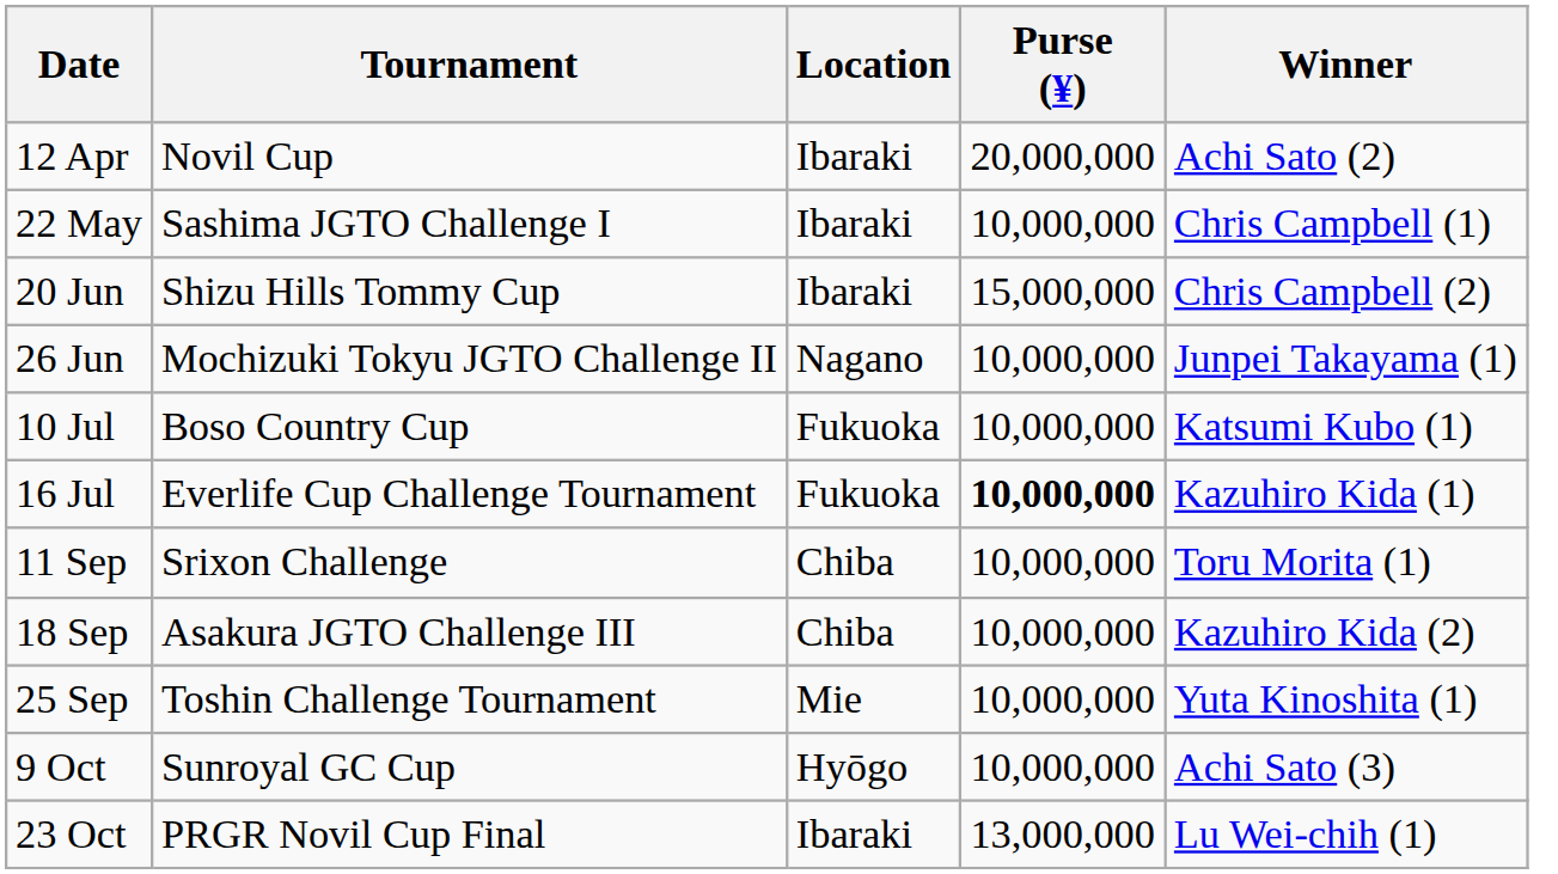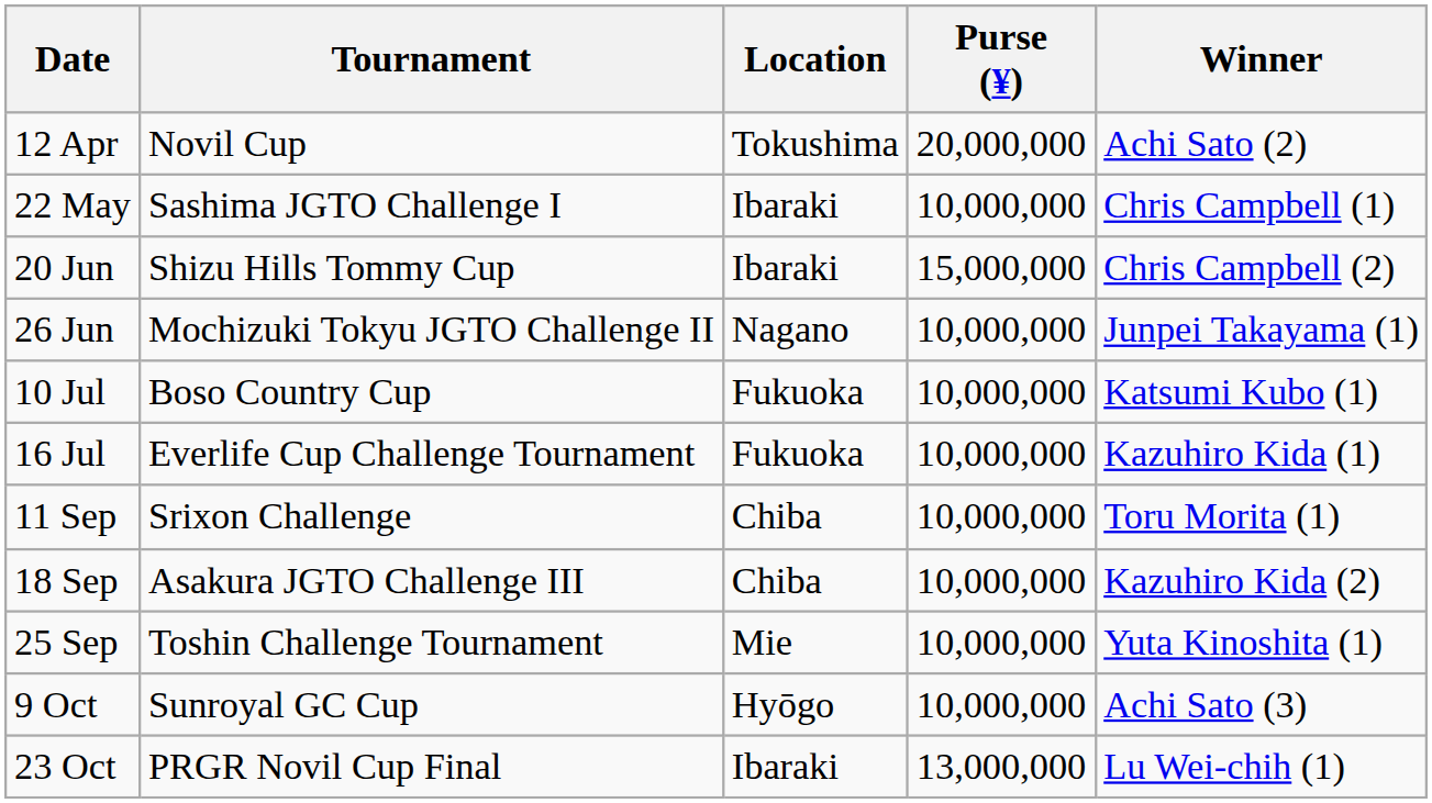12 Apr | Location: Ibaraki -> Tokushima
16 Jul | Purse (¥): bold -> normal
